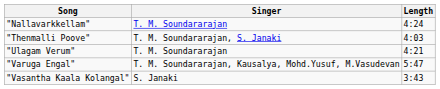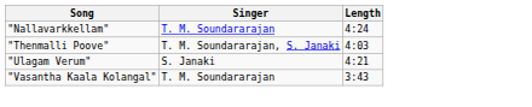"Ulagam Verum" | Singer: T. M. Soundararajan -> S. Janaki
- row: "Varuga Engal" | T. M. Soundararajan, Kausalya, Mohd.Yusuf, M.Vasudevan | 5:47
"Vasantha Kaala Kolangal" | Singer: S. Janaki -> T. M. Soundararajan
